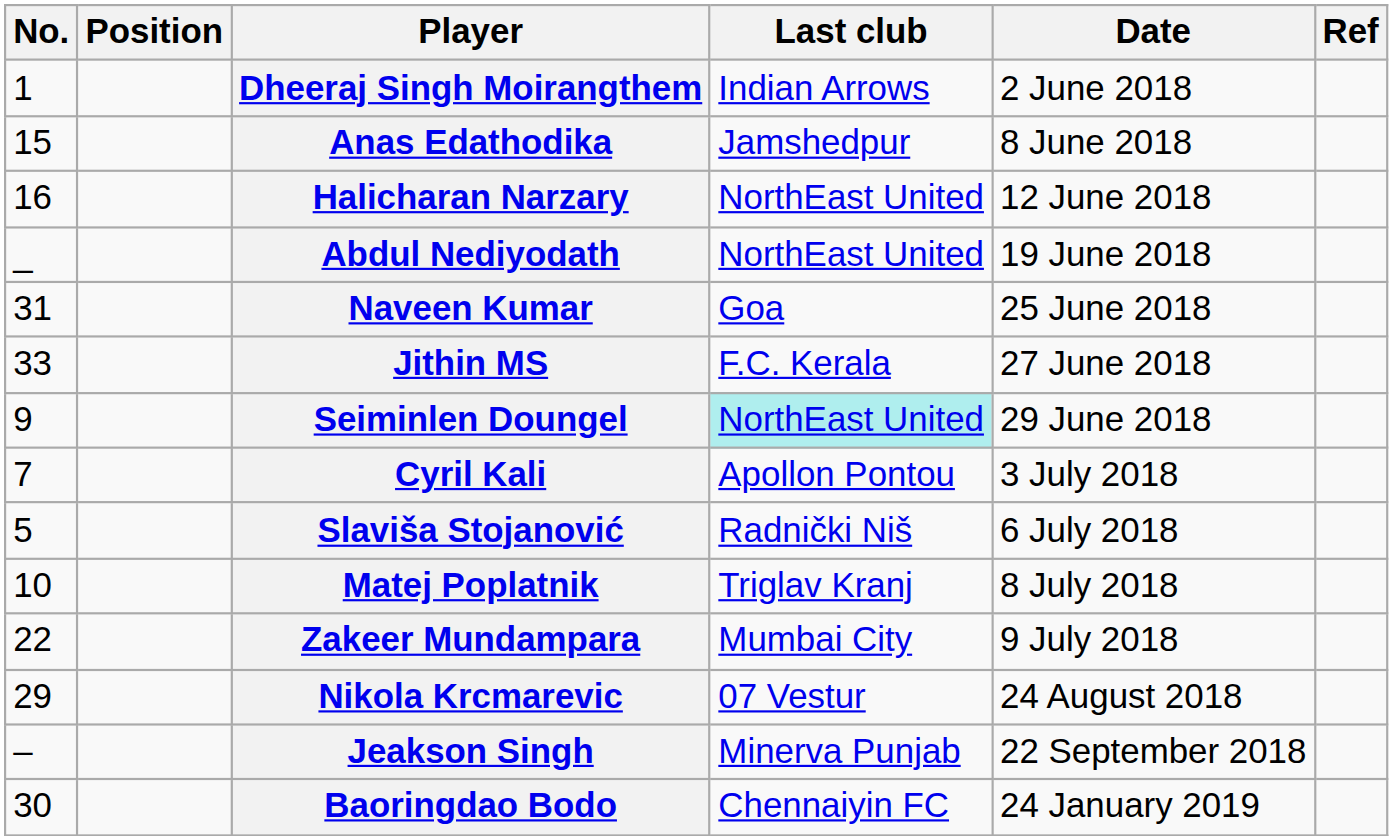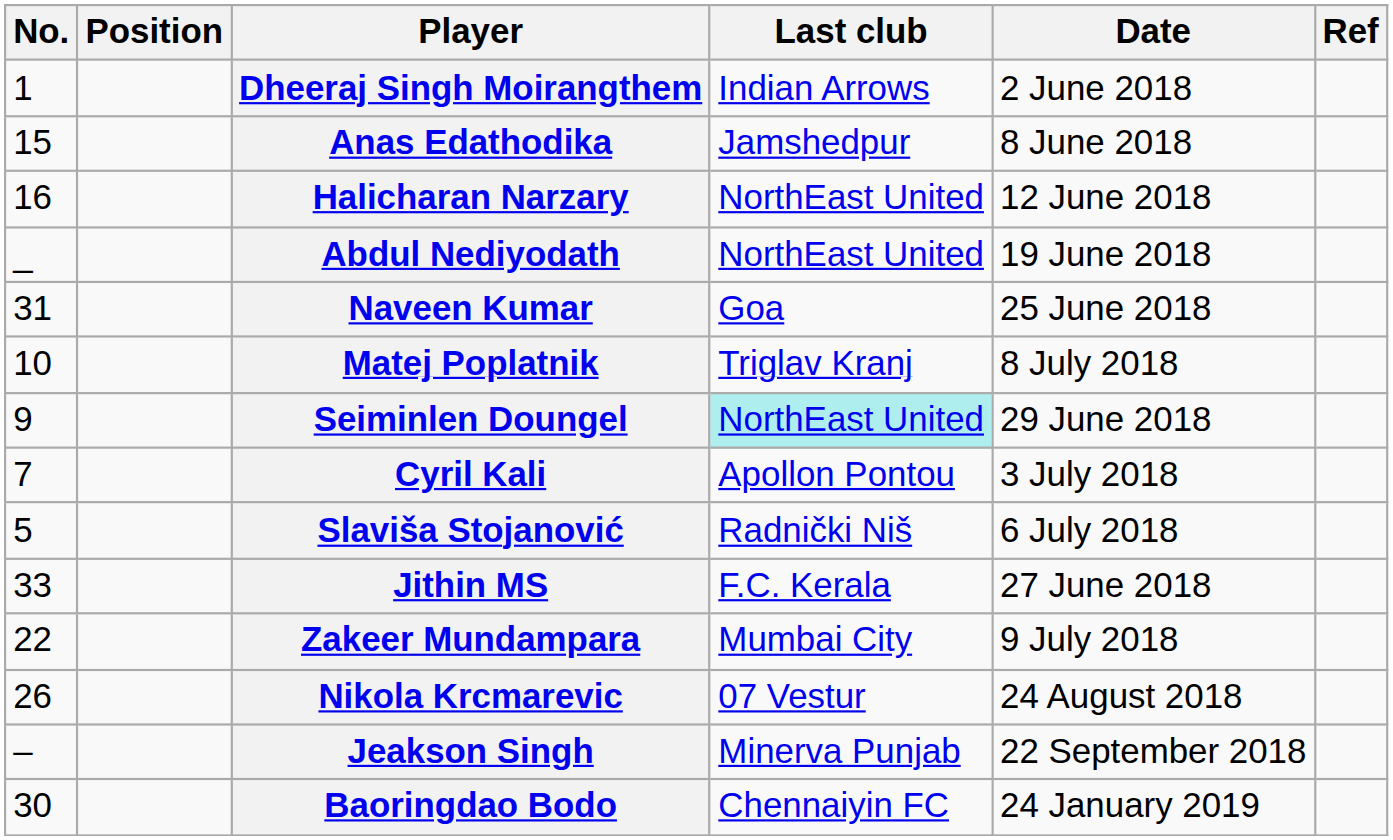rows swapped: Jithin MS <-> Matej Poplatnik
Nikola Krcmarevic | No.: 29 -> 26
